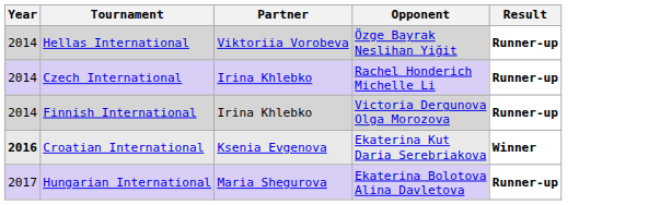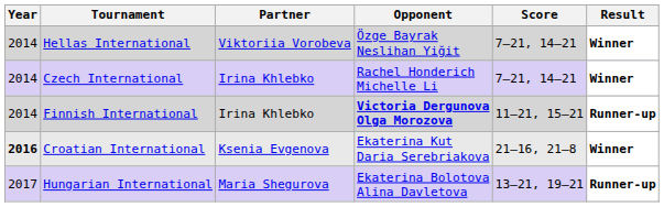+ column: Score | 7–21, 14–21 | 7–21, 14–21 | 11–21, 15–21 | 21–16, 21–8 | 13–21, 19–21
Hellas International | Result: Runner-up -> Winner
Czech International | Result: Runner-up -> Winner
Finnish International | Opponent: normal -> bold
